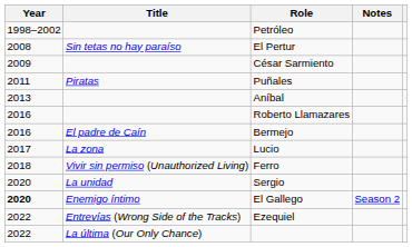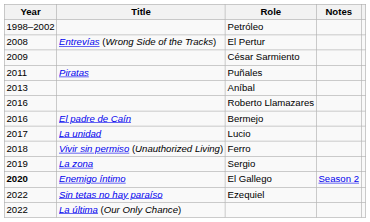El Pertur | Title: Sin tetas no hay paraíso -> Entrevías (Wrong Side of the Tracks)
Lucio | Title: La zona -> La unidad
Sergio | Year: 2020 -> 2019
Sergio | Title: La unidad -> La zona
Ezequiel | Title: Entrevías (Wrong Side of the Tracks) -> Sin tetas no hay paraíso
